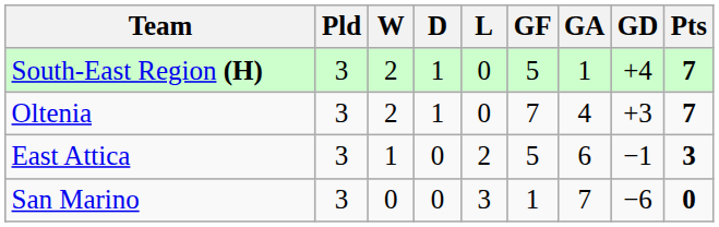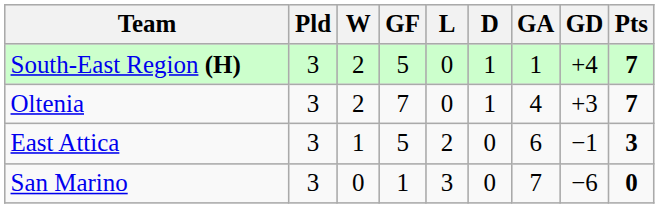columns swapped: D <-> GF
